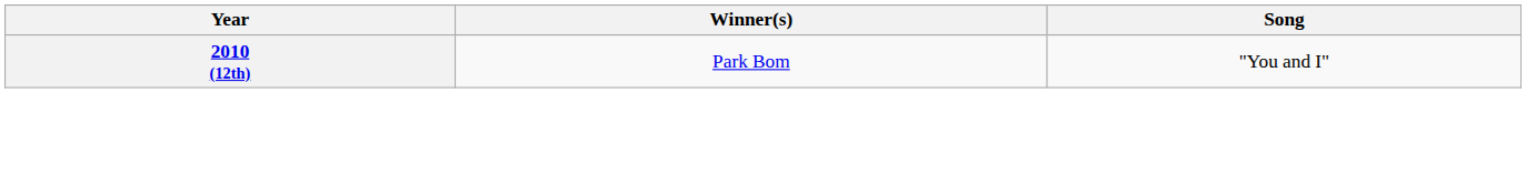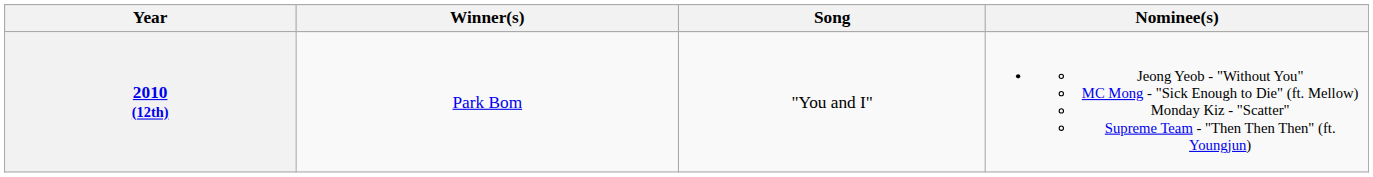+ column: Nominee(s) | Jeong Yeob - "Without You" MC Mong - "Sick Enough to Die" (ft. Mellow) Monday Kiz - "Scatter" Supreme Team - "Then Then Then" (ft. Youngjun)
